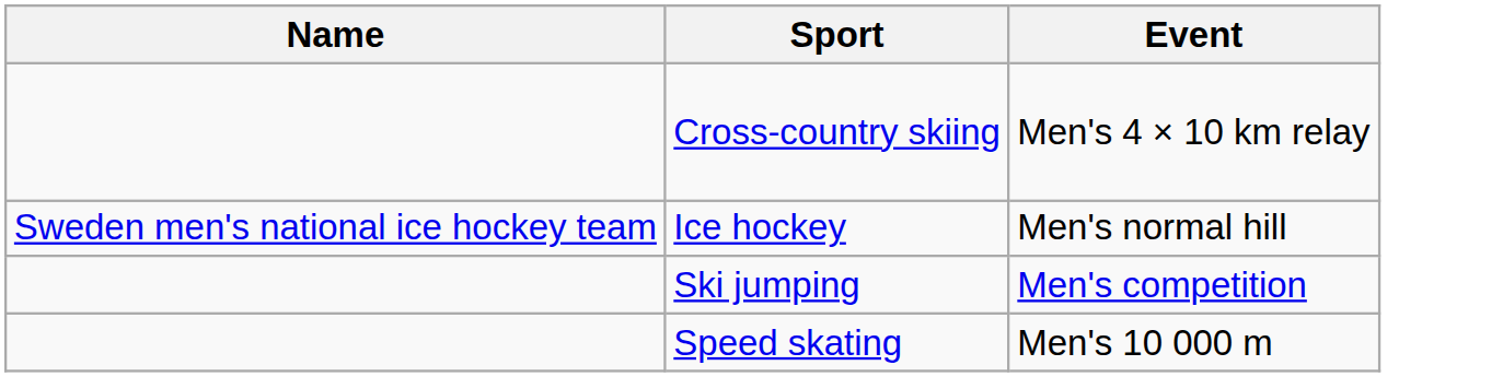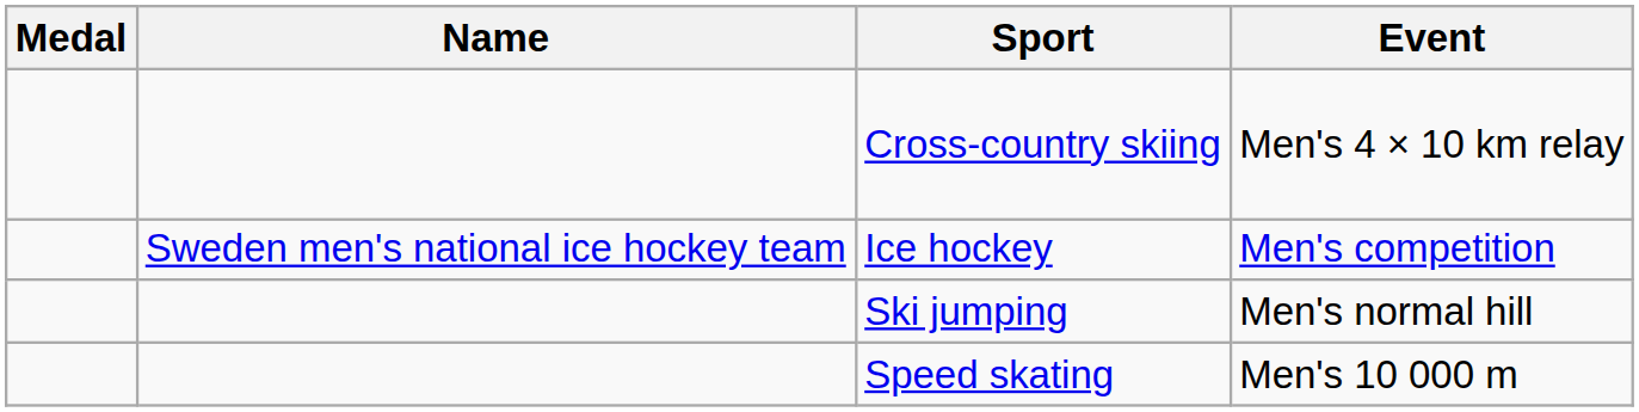+ column: Medal
Ice hockey | Event: Men's normal hill -> Men's competition
Ski jumping | Event: Men's competition -> Men's normal hill
